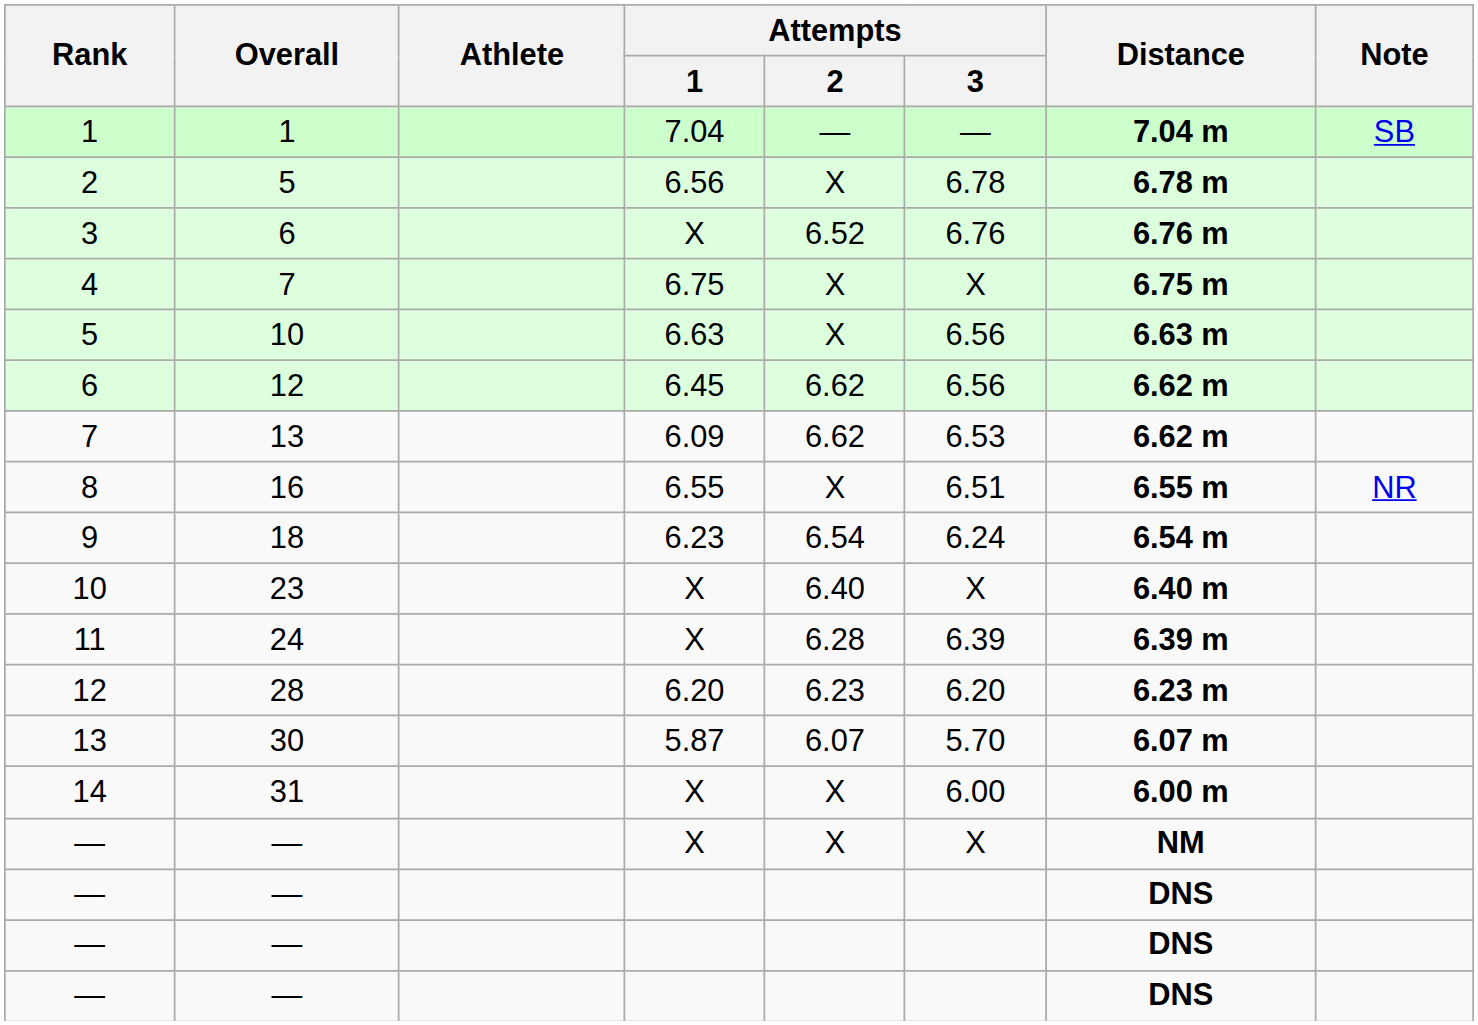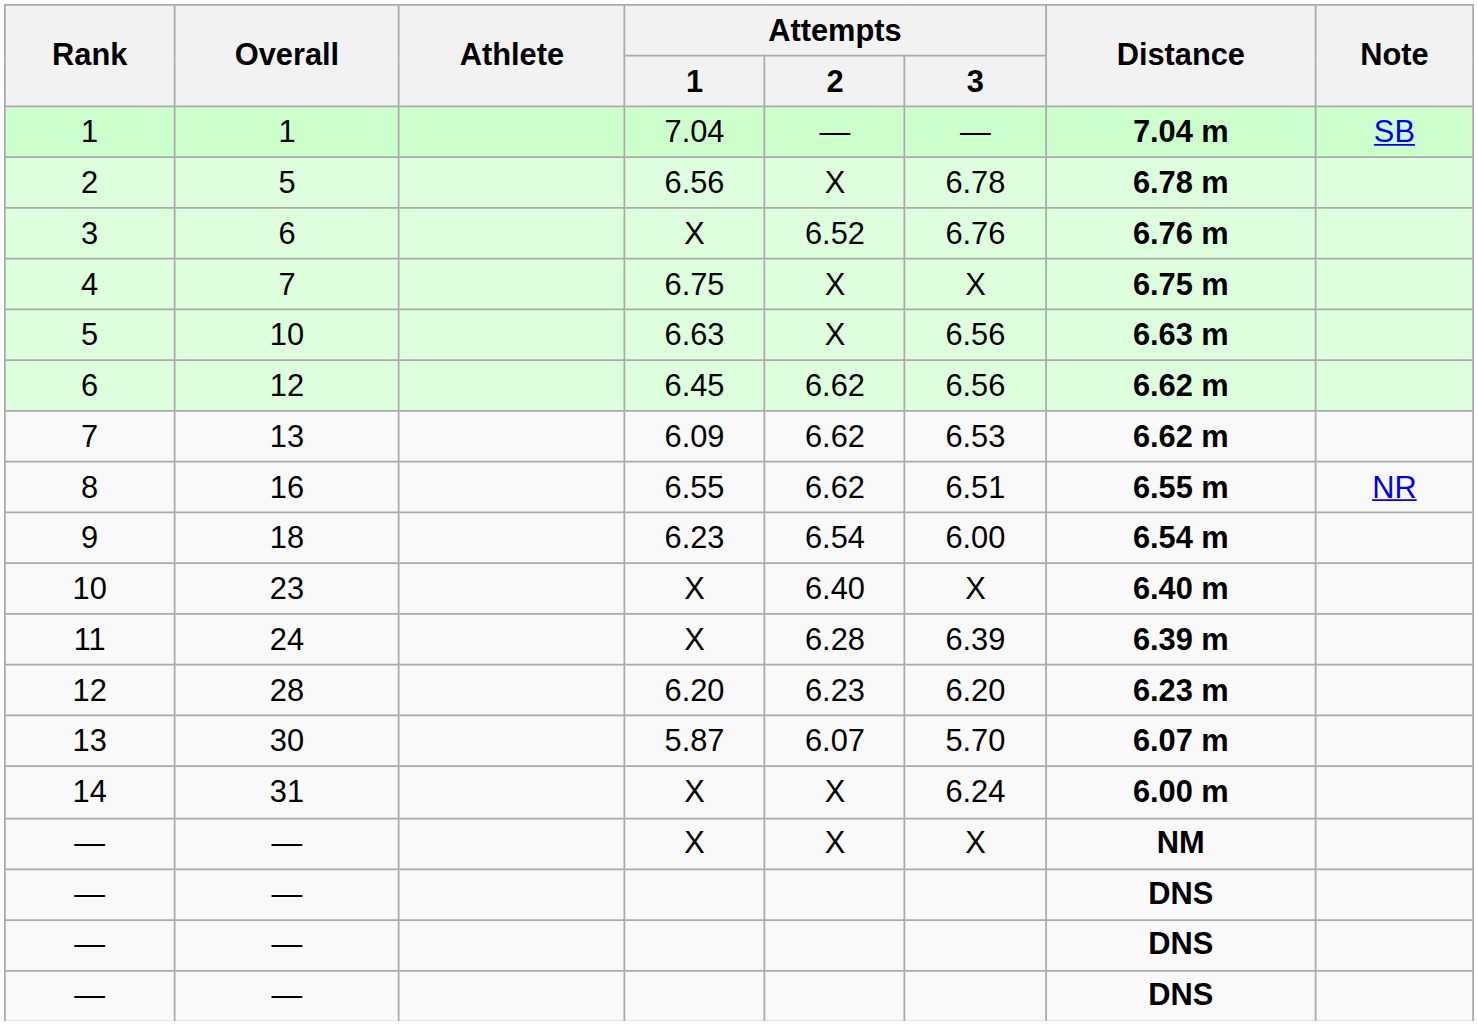8 | Attempts / 2: X -> 6.62
9 | Attempts / 3: 6.24 -> 6.00
14 | Attempts / 3: 6.00 -> 6.24
